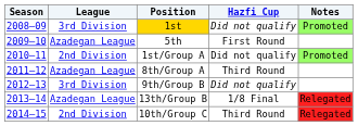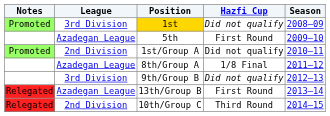columns swapped: Season <-> Notes
8th/Group A | Hazfi Cup: Third Round -> 1/8 Final
13th/Group B | Hazfi Cup: 1/8 Final -> First Round
